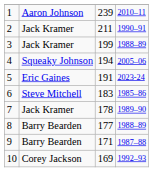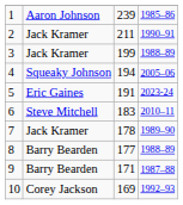1 | column 4: 2010–11 -> 1985–86
6 | column 4: 1985–86 -> 2010–11
